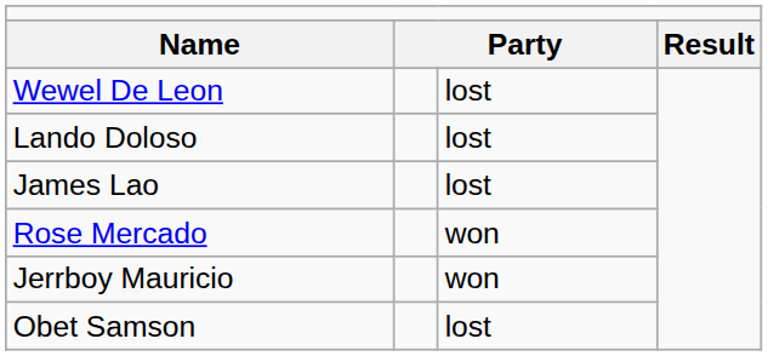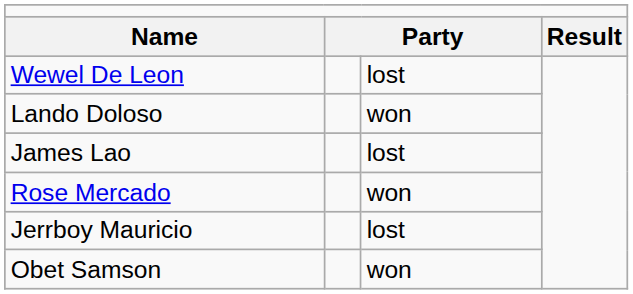Lando Doloso | column 3: lost -> won
Jerrboy Mauricio | column 3: won -> lost
Obet Samson | column 3: lost -> won
